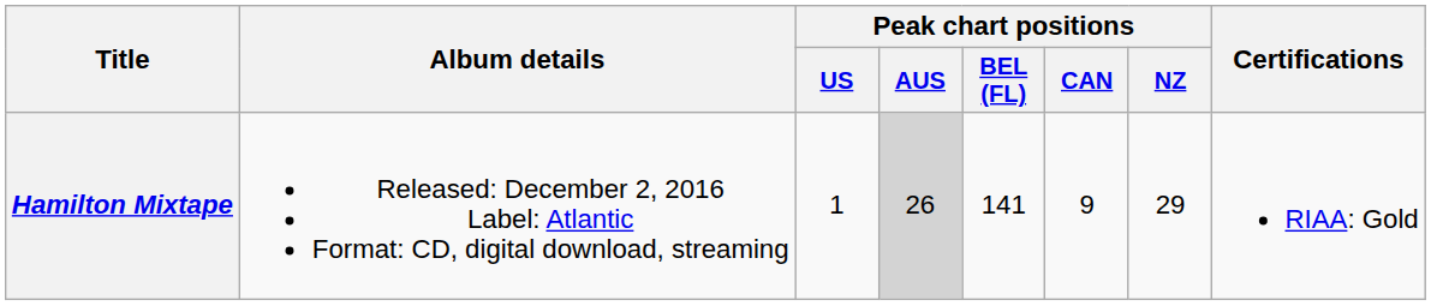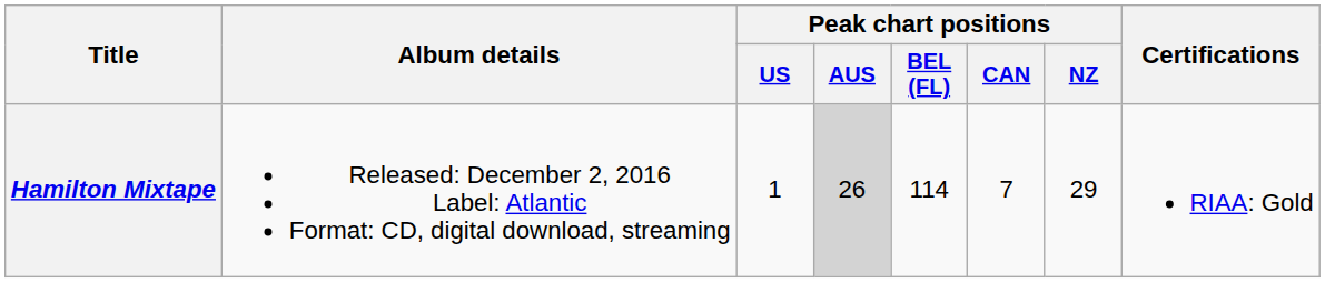Hamilton Mixtape | Peak chart positions / BEL (FL): 141 -> 114
Hamilton Mixtape | Peak chart positions / CAN: 9 -> 7
